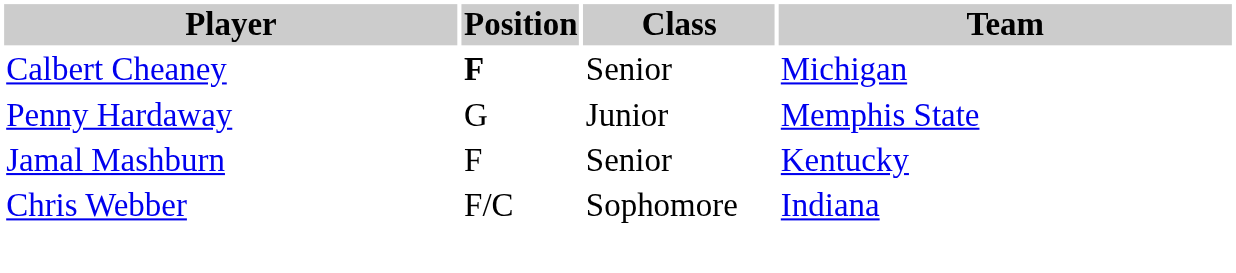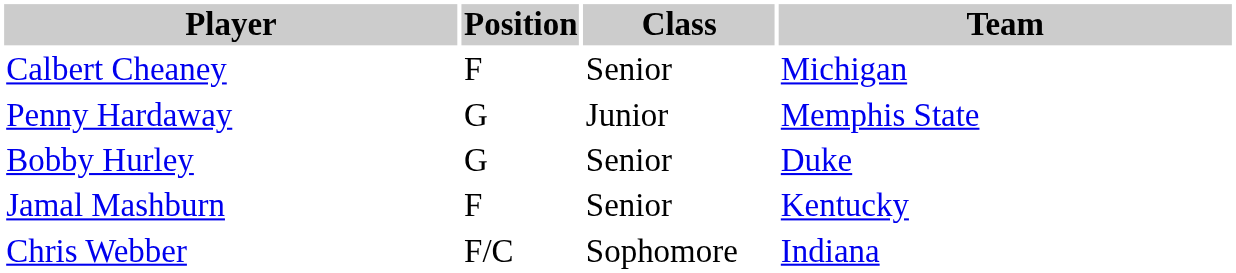Calbert Cheaney | Position: bold -> normal
+ row: Bobby Hurley | G | Senior | Duke
